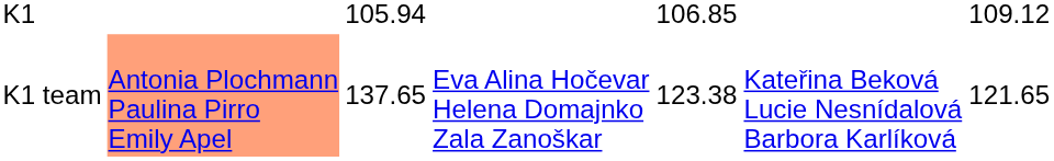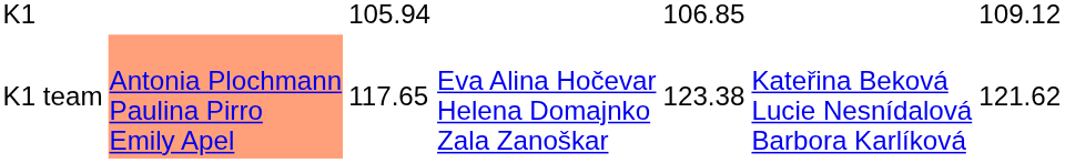K1 team | column 3: 137.65 -> 117.65
K1 team | column 7: 121.65 -> 121.62
